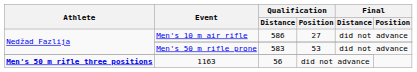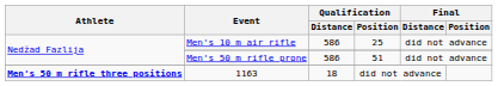Men's 10 m air rifle | Qualification / Position: 27 -> 25
Men's 50 m rifle prone | Qualification / Distance: 583 -> 586
Men's 50 m rifle prone | Qualification / Position: 53 -> 51
1163 | Qualification / Distance: 56 -> 18
